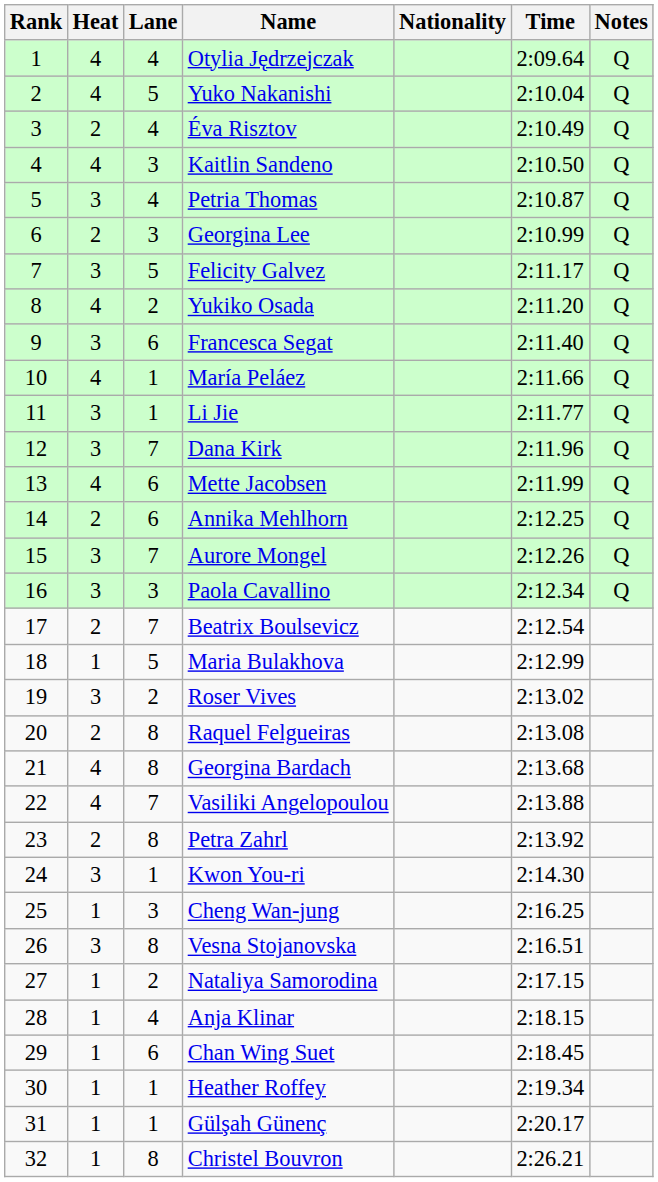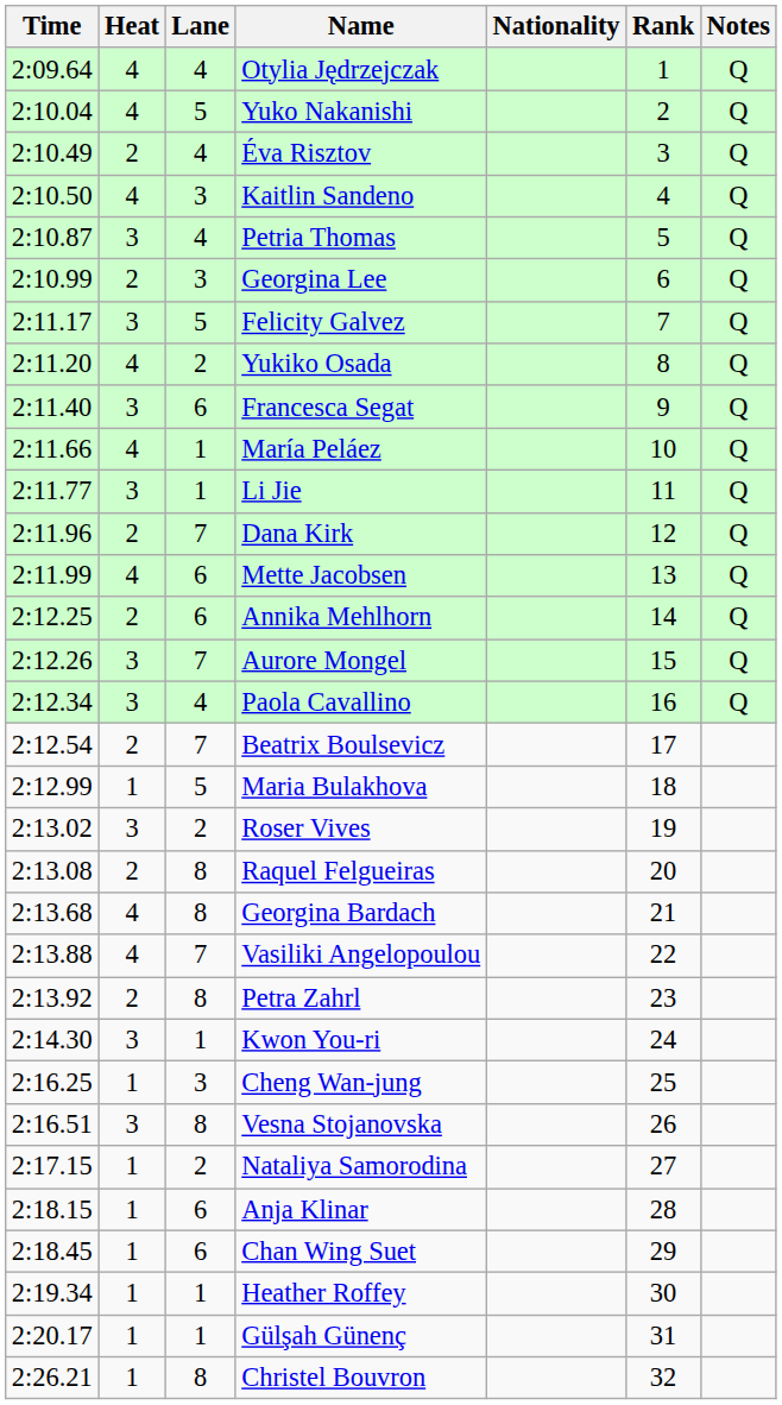columns swapped: Rank <-> Time
Dana Kirk | Heat: 3 -> 2
Paola Cavallino | Lane: 3 -> 4
Anja Klinar | Lane: 4 -> 6
